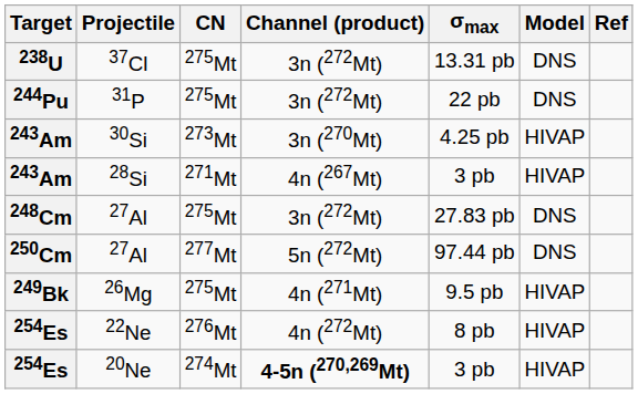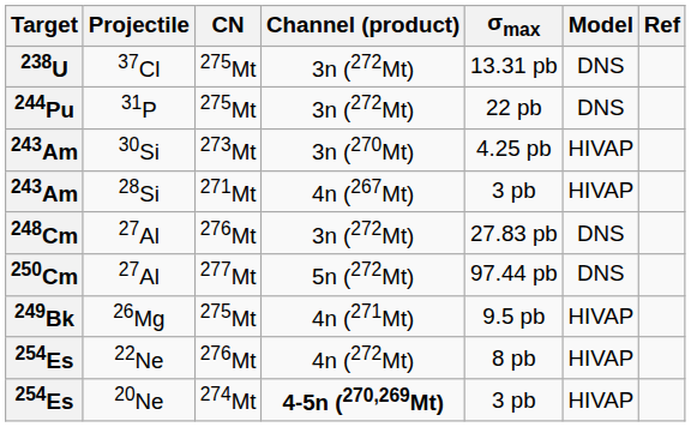248Cm / 27Al | CN: 275Mt -> 276Mt
